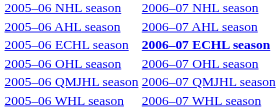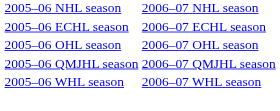- row: 2005–06 AHL season | 2006–07 AHL season
2005–06 ECHL season | column 2: bold -> normal
